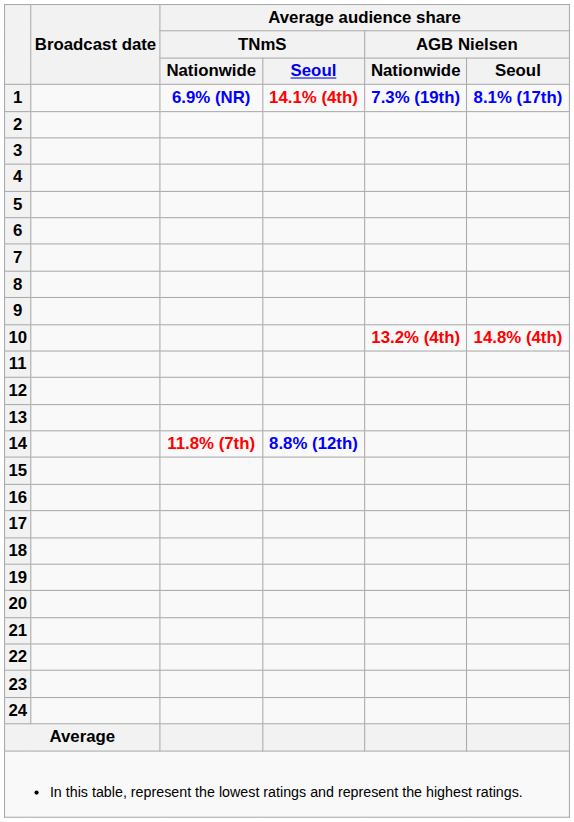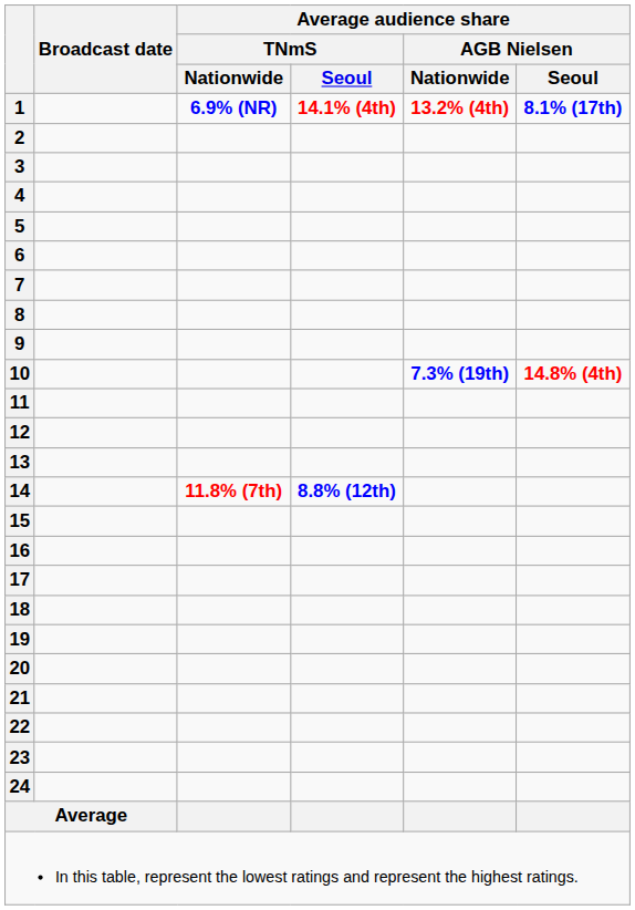1 | Average audience share / AGB Nielsen / Nationwide: 7.3% (19th) -> 13.2% (4th)
10 | Average audience share / AGB Nielsen / Nationwide: 13.2% (4th) -> 7.3% (19th)
